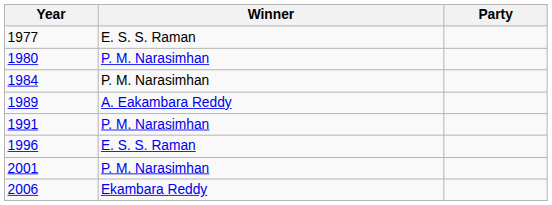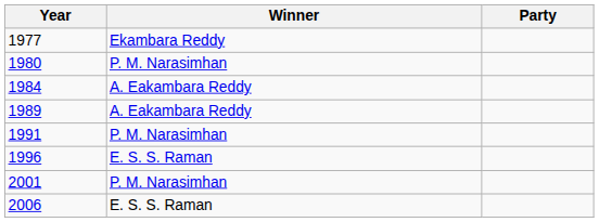1977 | Winner: E. S. S. Raman -> Ekambara Reddy
1984 | Winner: P. M. Narasimhan -> A. Eakambara Reddy
2006 | Winner: Ekambara Reddy -> E. S. S. Raman
